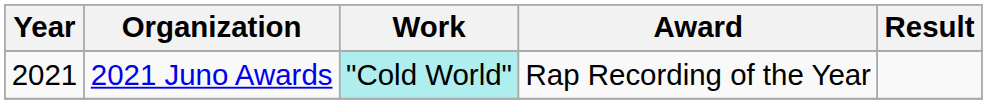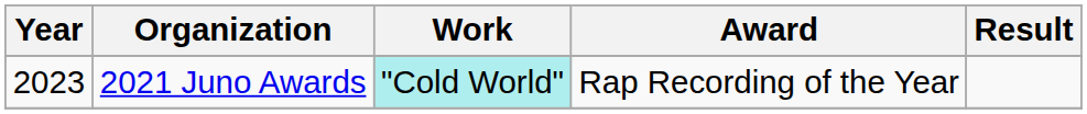2021 Juno Awards | Year: 2021 -> 2023
